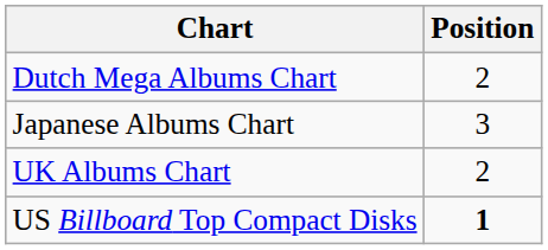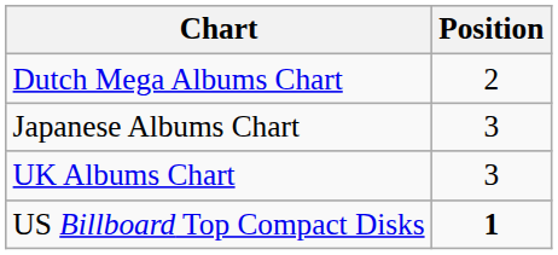UK Albums Chart | Position: 2 -> 3
